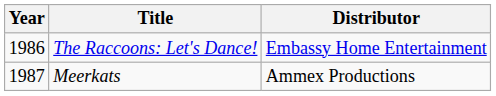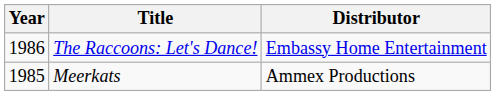Meerkats | Year: 1987 -> 1985
